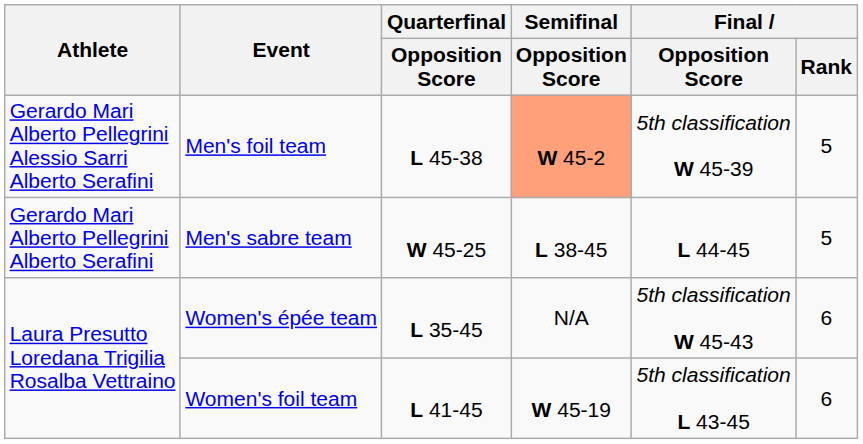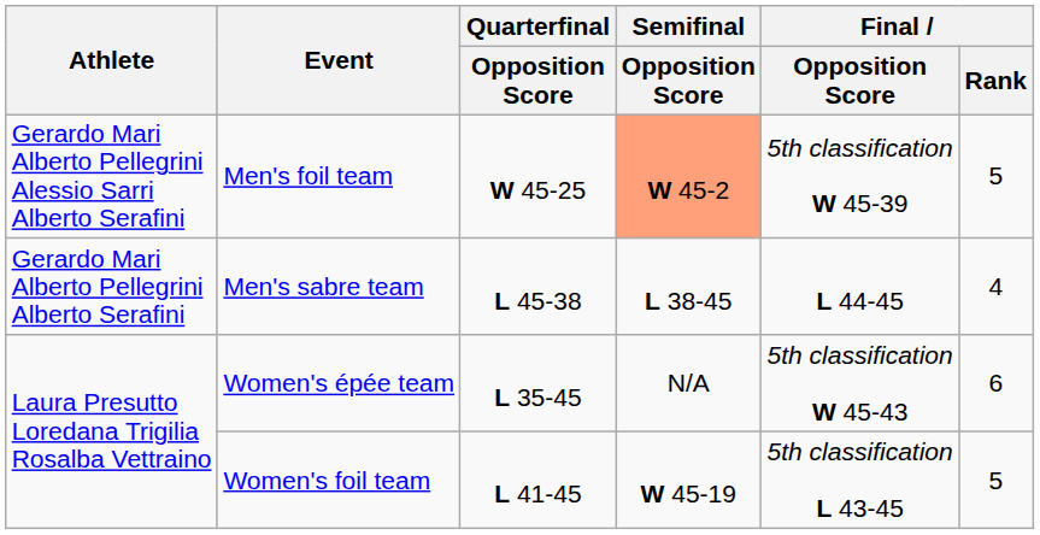Men's foil team | Quarterfinal / Opposition Score: L 45-38 -> W 45-25
Men's sabre team | Quarterfinal / Opposition Score: W 45-25 -> L 45-38
Men's sabre team | Final / Rank: 5 -> 4
Women's foil team | Final / Rank: 6 -> 5
